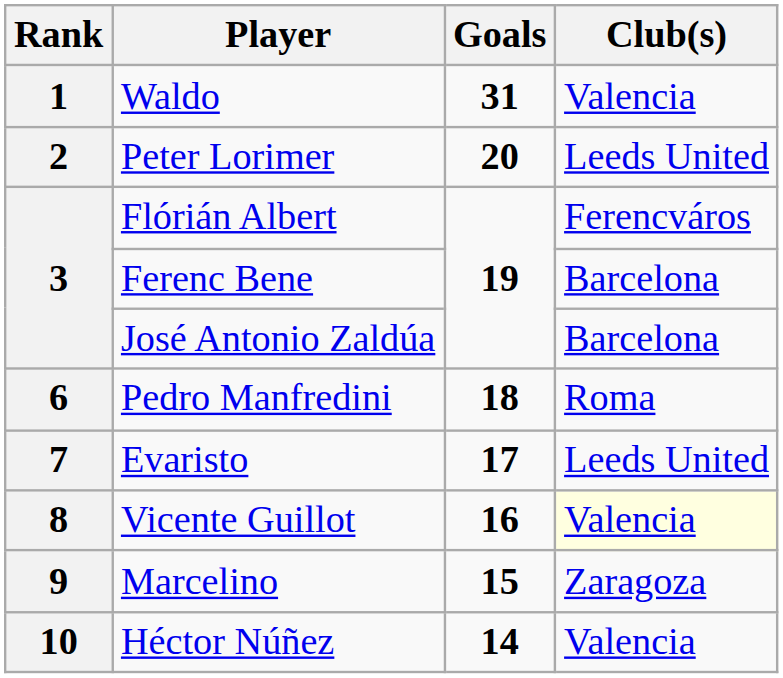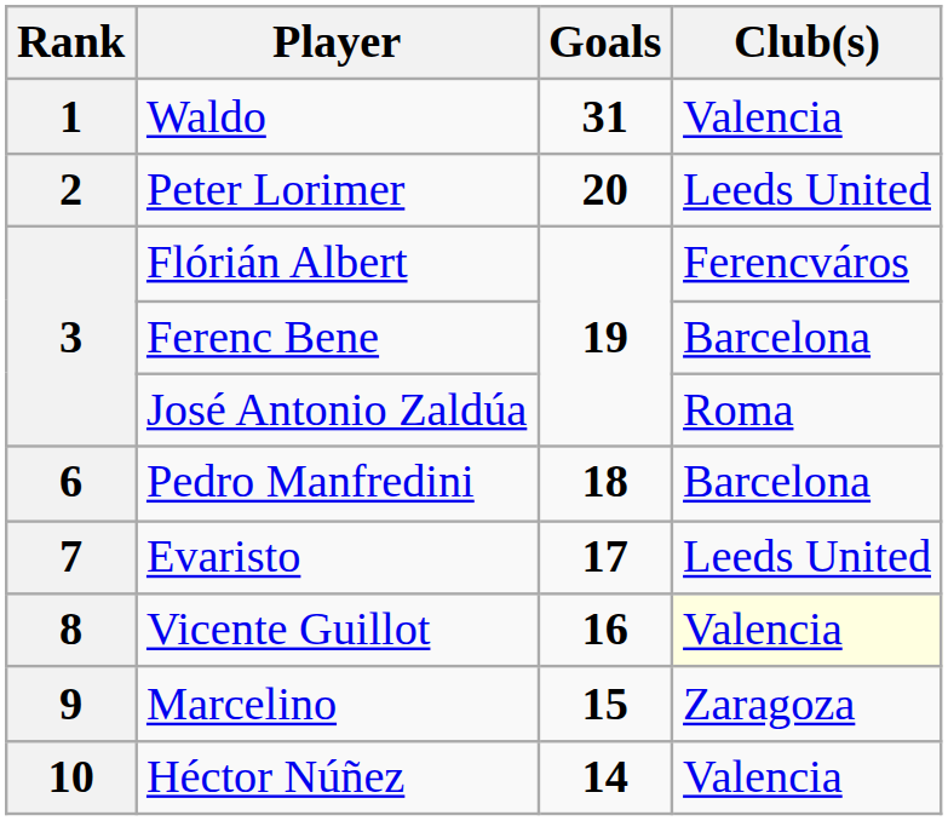José Antonio Zaldúa | Club(s): Barcelona -> Roma
Pedro Manfredini | Club(s): Roma -> Barcelona
